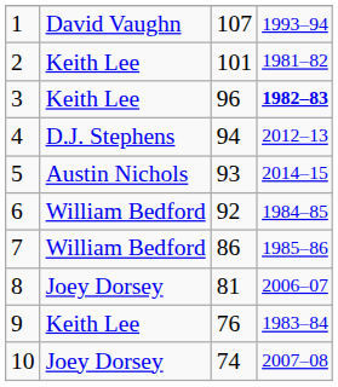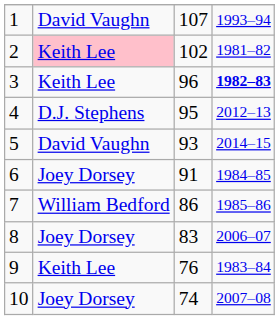2 | column 2: no background -> pink background
2 | column 3: 101 -> 102
4 | column 3: 94 -> 95
5 | column 2: Austin Nichols -> David Vaughn
6 | column 2: William Bedford -> Joey Dorsey
6 | column 3: 92 -> 91
8 | column 3: 81 -> 83
